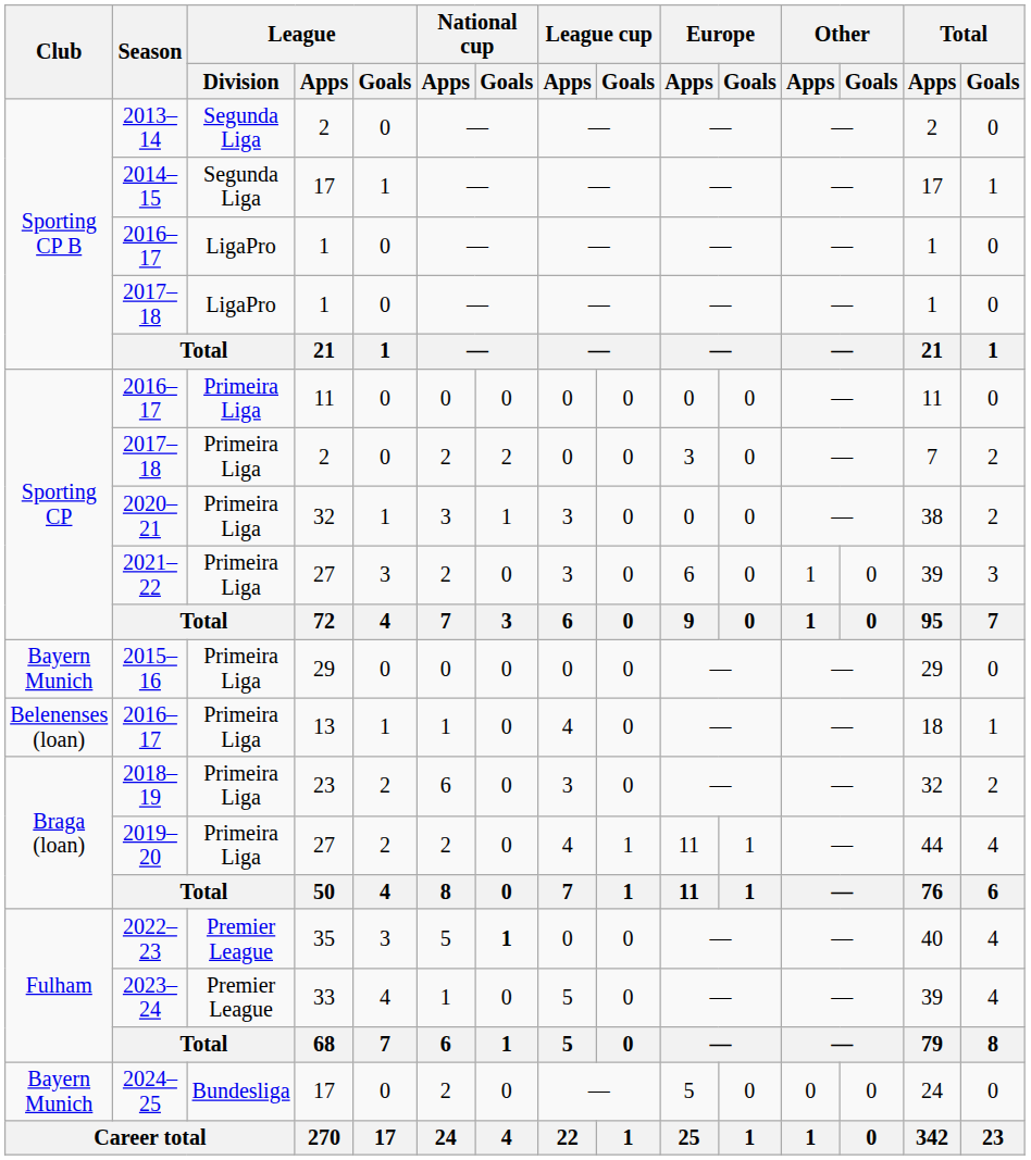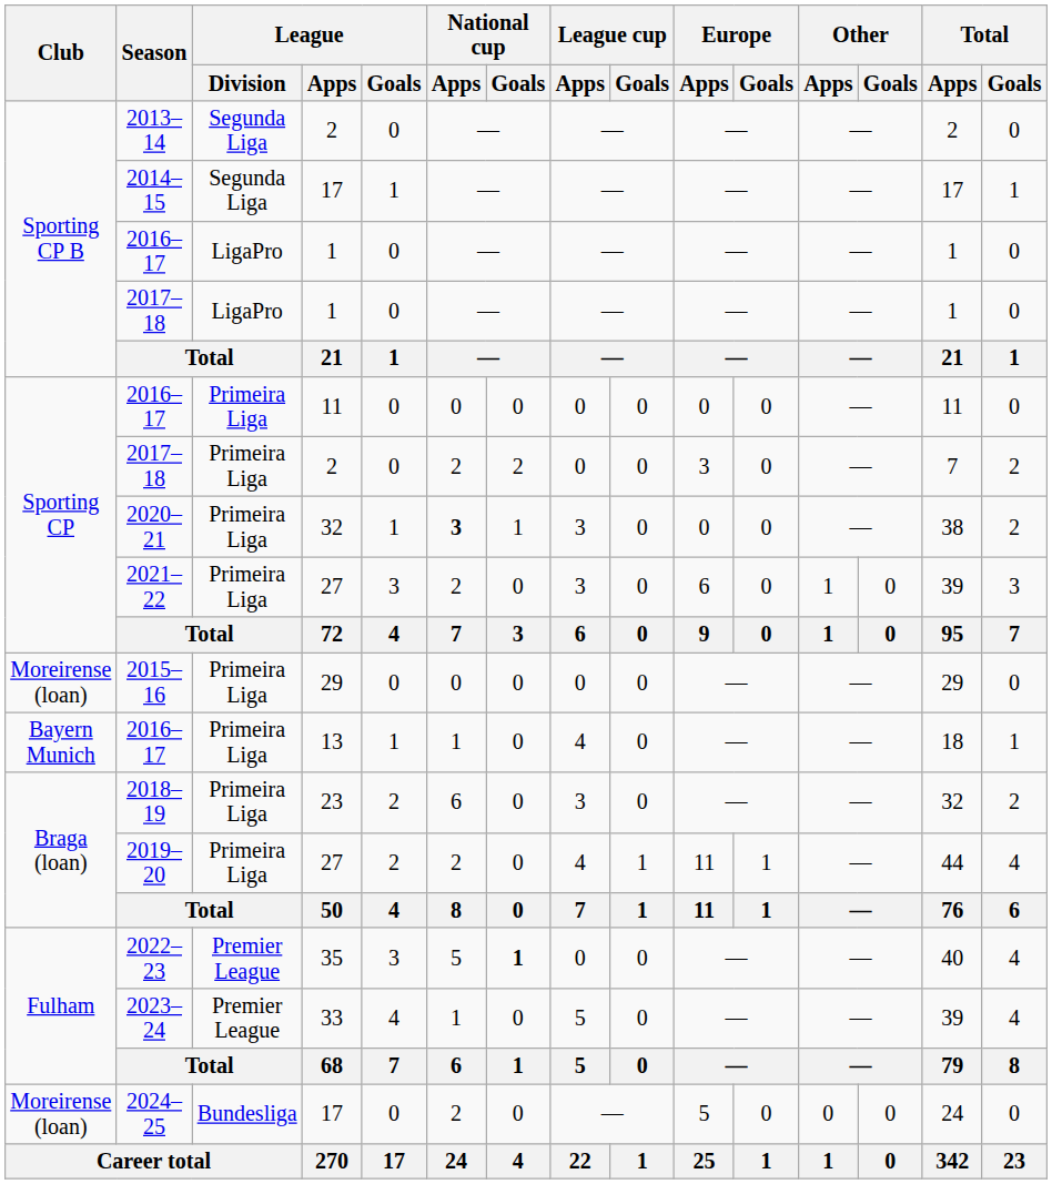2020–21 | National cup / Apps: normal -> bold
2015–16 | Club: Bayern Munich -> Moreirense (loan)
2016–17 / 13 | Club: Belenenses (loan) -> Bayern Munich
2024–25 | Club: Bayern Munich -> Moreirense (loan)
